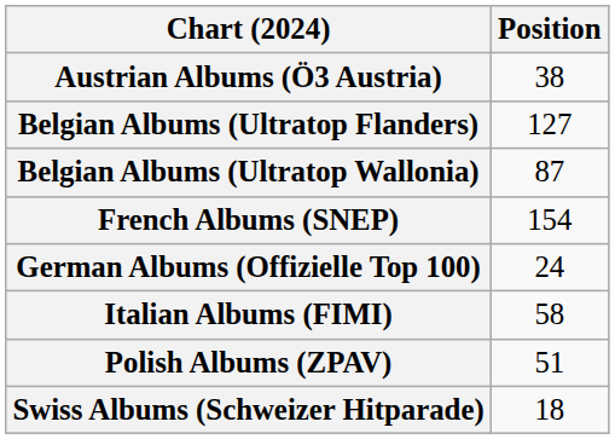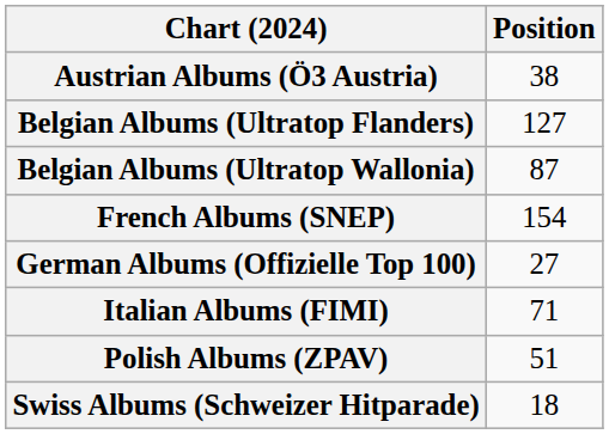German Albums (Offizielle Top 100) | Position: 24 -> 27
Italian Albums (FIMI) | Position: 58 -> 71
